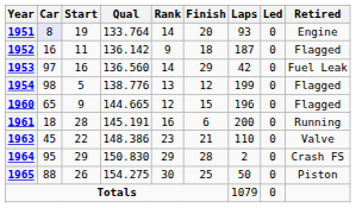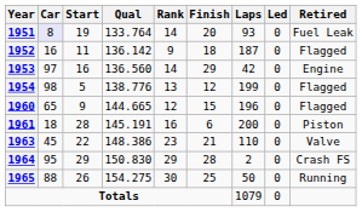1951 | Retired: Engine -> Fuel Leak
1953 | Retired: Fuel Leak -> Engine
1961 | Retired: Running -> Piston
1965 | Retired: Piston -> Running
